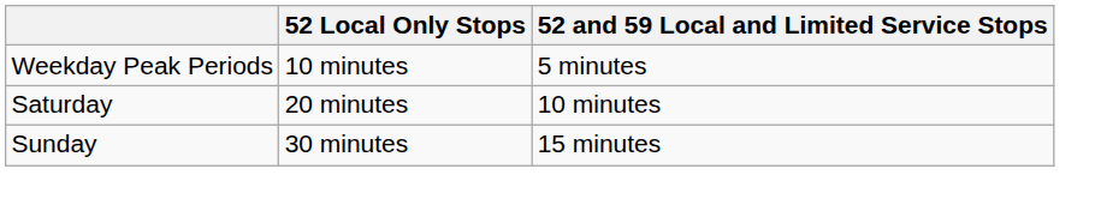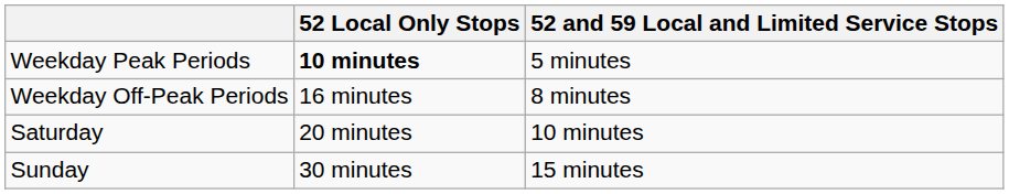Weekday Peak Periods | 52 Local Only Stops: normal -> bold
+ row: Weekday Off-Peak Periods | 16 minutes | 8 minutes
